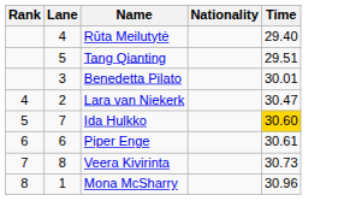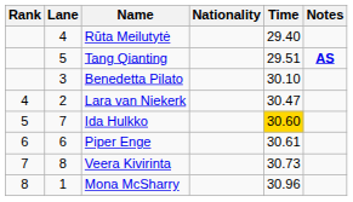+ column: Notes | AS
Benedetta Pilato | Time: 30.01 -> 30.10
